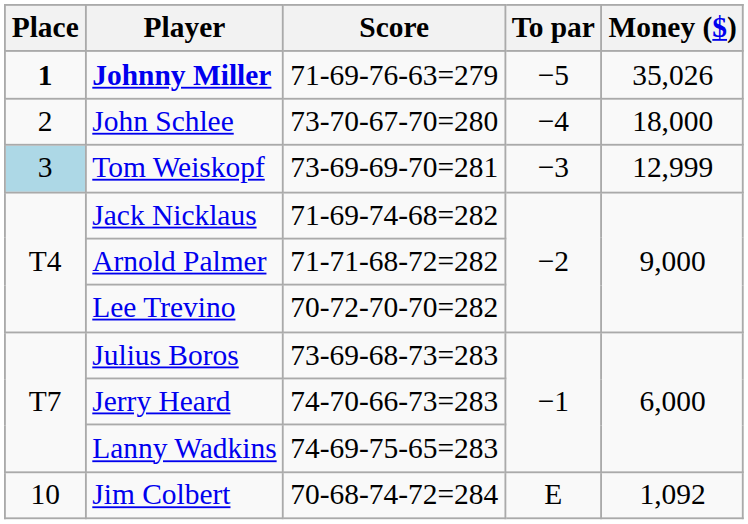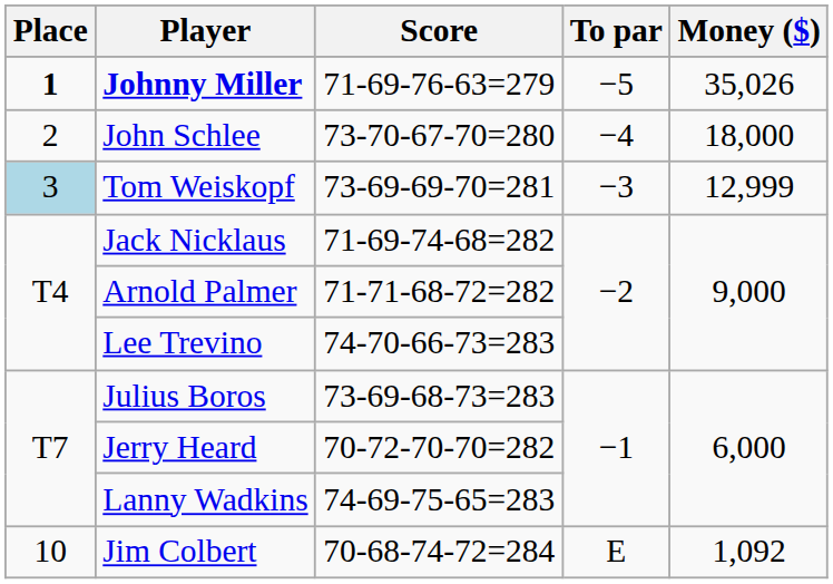Lee Trevino | Score: 70-72-70-70=282 -> 74-70-66-73=283
Jerry Heard | Score: 74-70-66-73=283 -> 70-72-70-70=282
